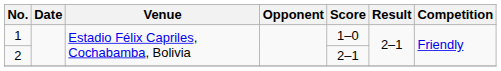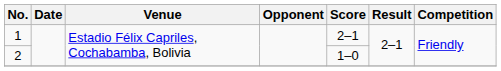1 | Score: 1–0 -> 2–1
2 | Score: 2–1 -> 1–0
